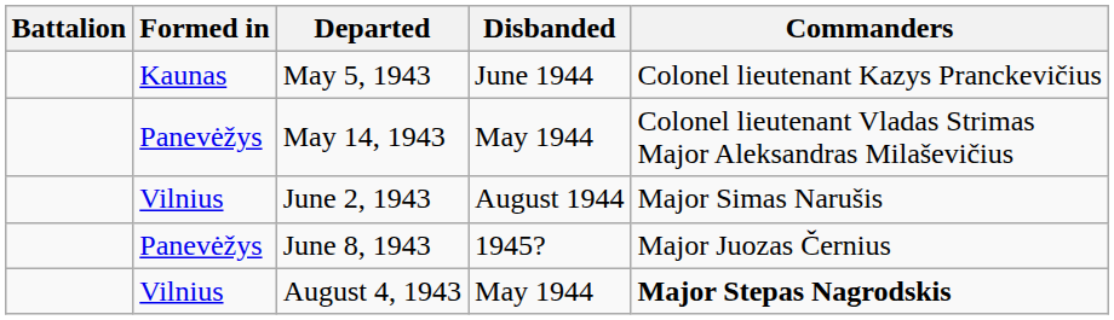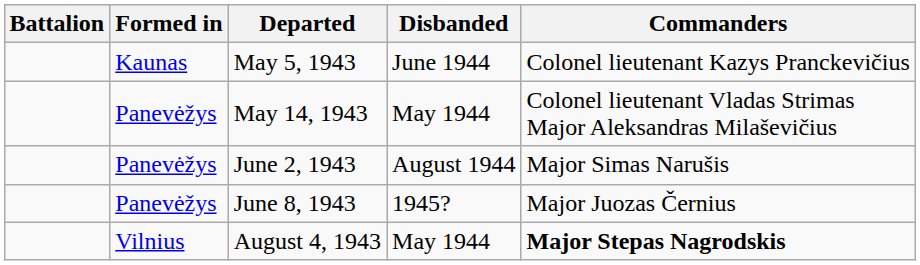June 2, 1943 | Formed in: Vilnius -> Panevėžys
